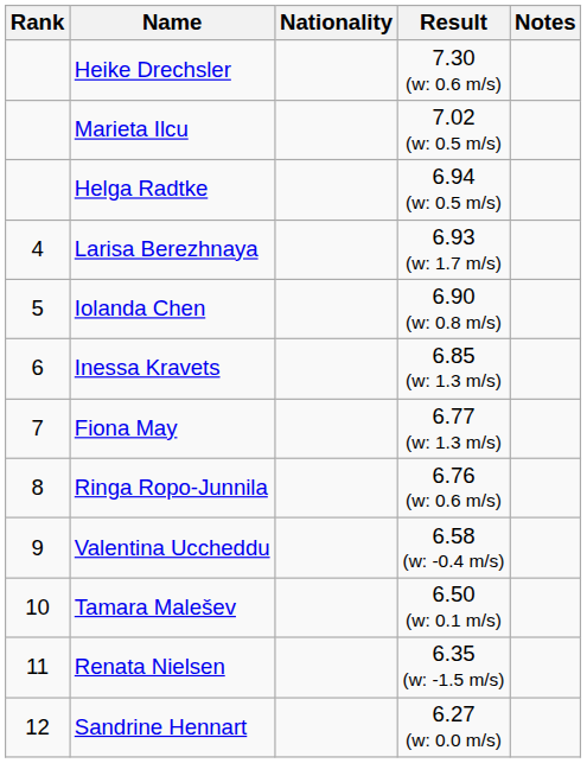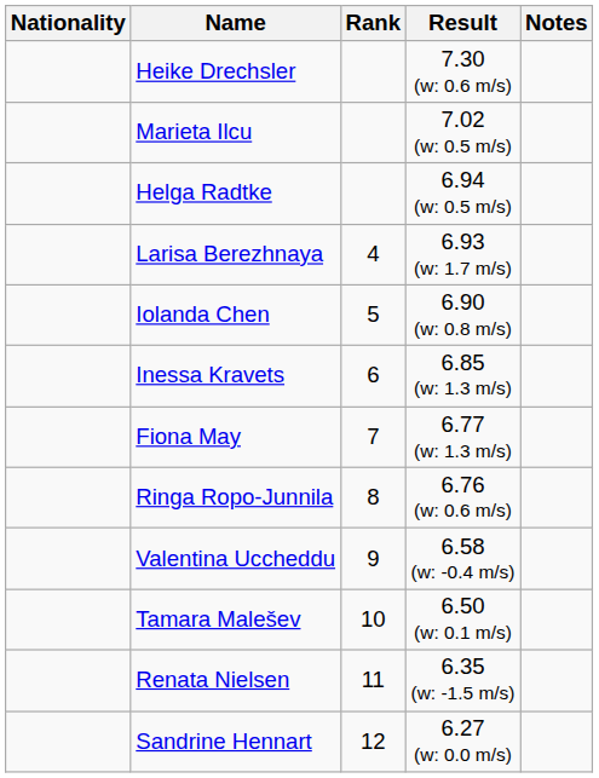columns swapped: Rank <-> Nationality
